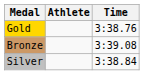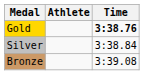Gold | Time: normal -> bold
rows swapped: Silver <-> Bronze
